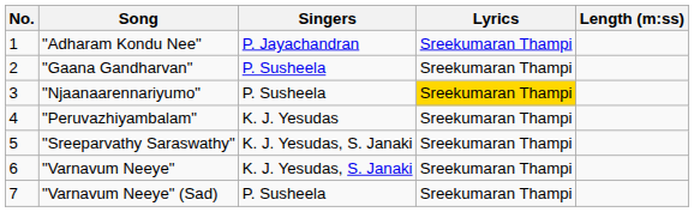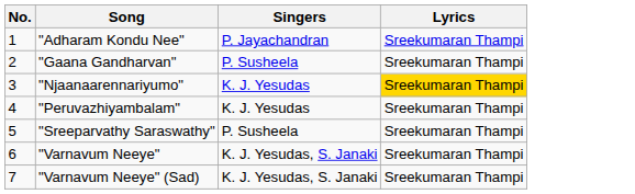- column: Length (m:ss)
"Njaanaarennariyumo" | Singers: P. Susheela -> K. J. Yesudas
"Sreeparvathy Saraswathy" | Singers: K. J. Yesudas, S. Janaki -> P. Susheela
"Varnavum Neeye" (Sad) | Singers: P. Susheela -> K. J. Yesudas, S. Janaki
